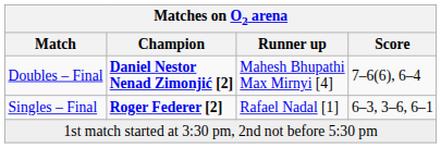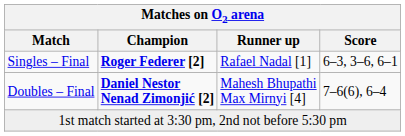rows swapped: Doubles – Final <-> Singles – Final
